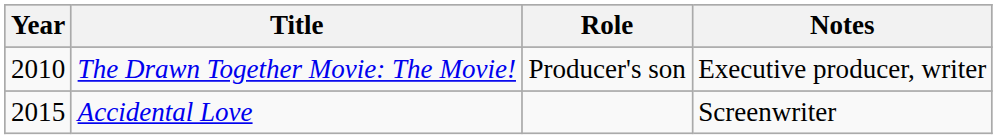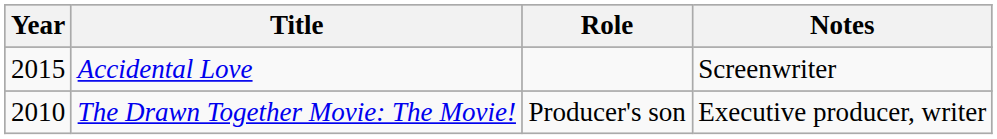rows swapped: The Drawn Together Movie: The Movie! <-> Accidental Love
